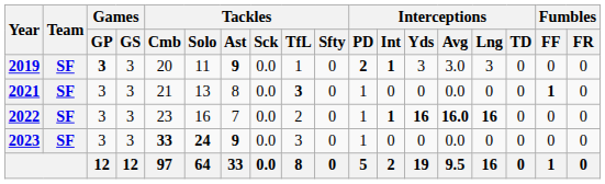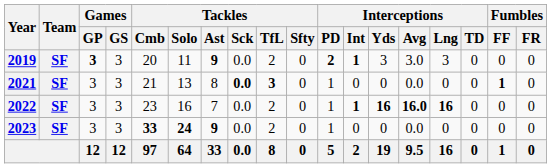2019 | Tackles / TfL: 1 -> 2
2021 | Tackles / Sck: normal -> bold
2023 | Tackles / TfL: 3 -> 2
